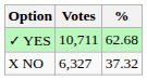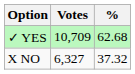✓ YES | Votes: 10,711 -> 10,709
